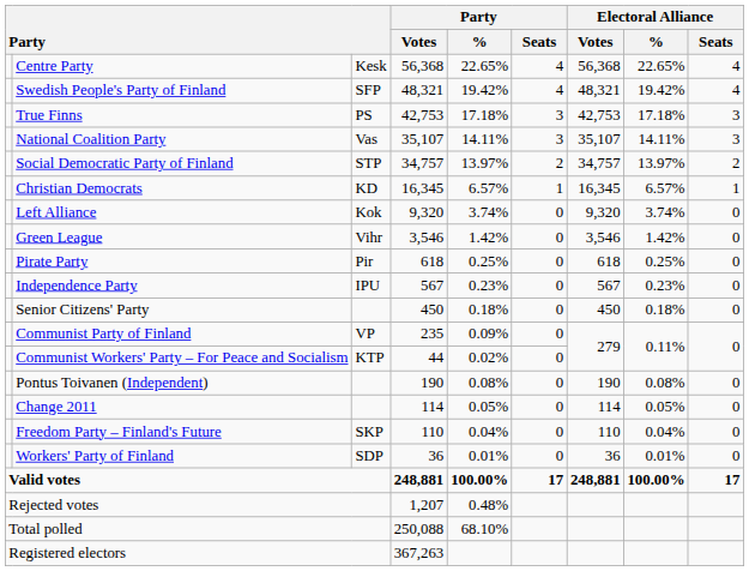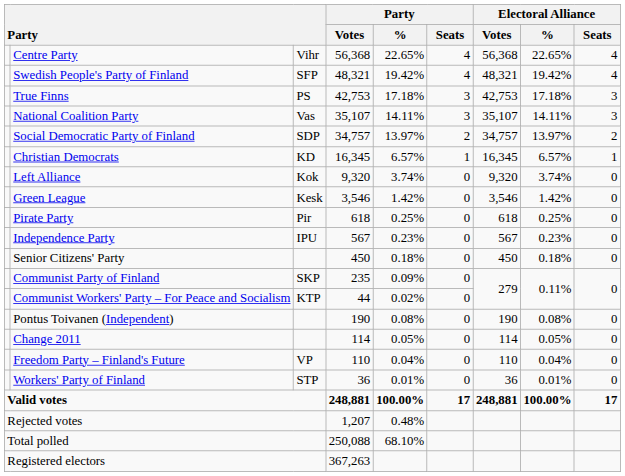Centre Party | column 3: Kesk -> Vihr
Social Democratic Party of Finland | column 3: STP -> SDP
Green League | column 3: Vihr -> Kesk
Communist Party of Finland | column 3: VP -> SKP
Freedom Party – Finland's Future | column 3: SKP -> VP
Workers' Party of Finland | column 3: SDP -> STP
